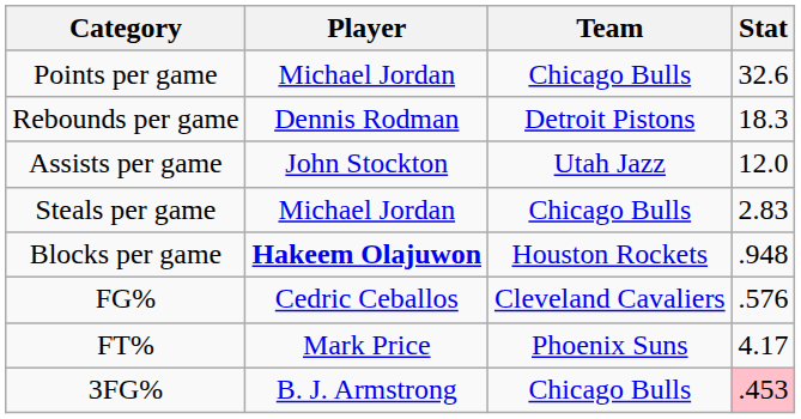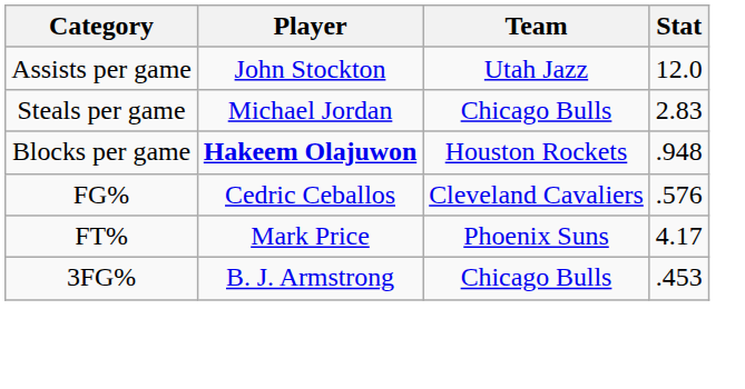- row: Points per game | Michael Jordan | Chicago Bulls | 32.6
- row: Rebounds per game | Dennis Rodman | Detroit Pistons | 18.3
3FG% | Stat: pink background -> no background
